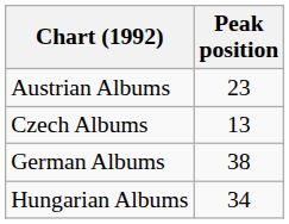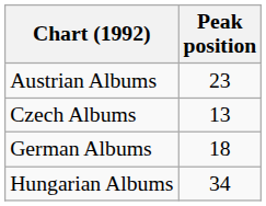German Albums | Peak position: 38 -> 18
